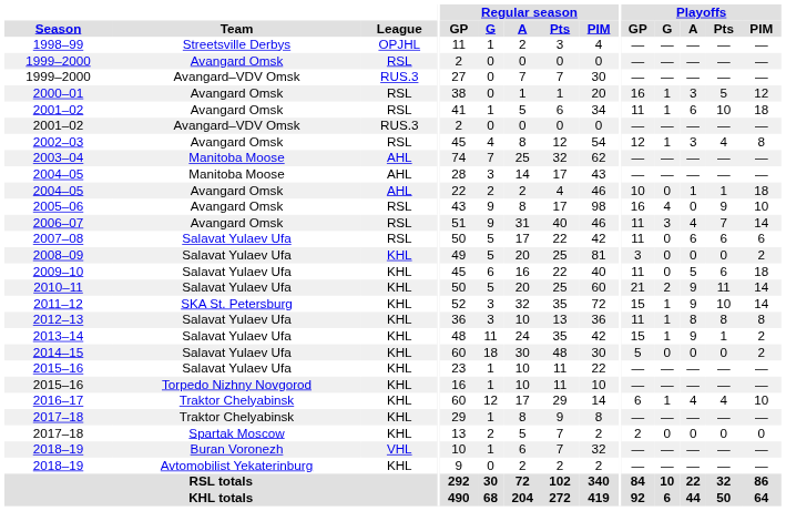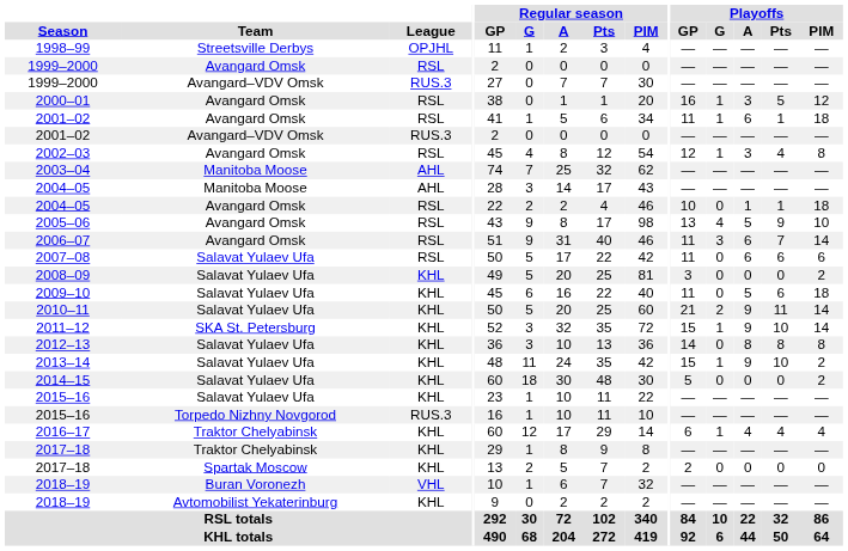2001–02 / Avangard Omsk | Playoffs / Pts: 10 -> 1
2004–05 / Avangard Omsk | League: AHL -> RSL
2005–06 | Playoffs / GP: 16 -> 13
2005–06 | Playoffs / A: 0 -> 5
2006–07 | Playoffs / A: 4 -> 6
2012–13 | Playoffs / GP: 11 -> 14
2012–13 | Playoffs / G: 1 -> 0
2013–14 | Playoffs / Pts: 1 -> 10
2015–16 / Torpedo Nizhny Novgorod | League: KHL -> RUS.3
2016–17 | Playoffs / PIM: 10 -> 4
